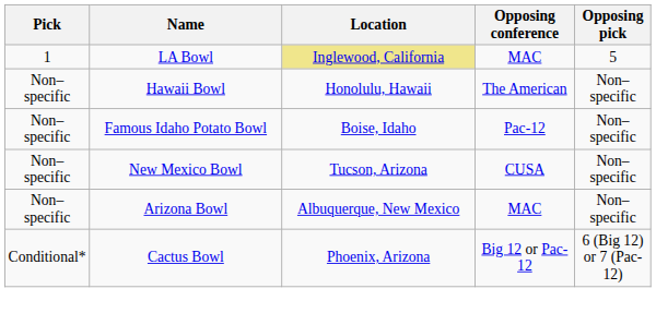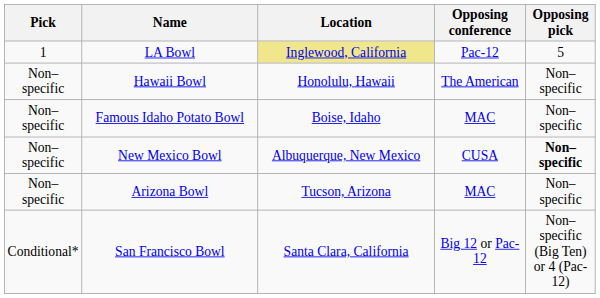LA Bowl | Opposing conference: MAC -> Pac-12
Famous Idaho Potato Bowl | Opposing conference: Pac-12 -> MAC
New Mexico Bowl | Location: Tucson, Arizona -> Albuquerque, New Mexico
New Mexico Bowl | Opposing pick: normal -> bold
Arizona Bowl | Location: Albuquerque, New Mexico -> Tucson, Arizona
- row: Conditional* | Cactus Bowl | Phoenix, Arizona | Big 12 or Pac-12 | 6 (Big 12) or 7 (Pac-12)
+ row: Conditional* | San Francisco Bowl | Santa Clara, California | Big 12 or Pac-12 | Non–specific (Big Ten) or 4 (Pac-12)
